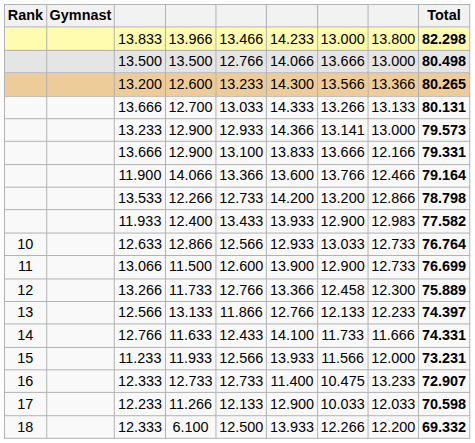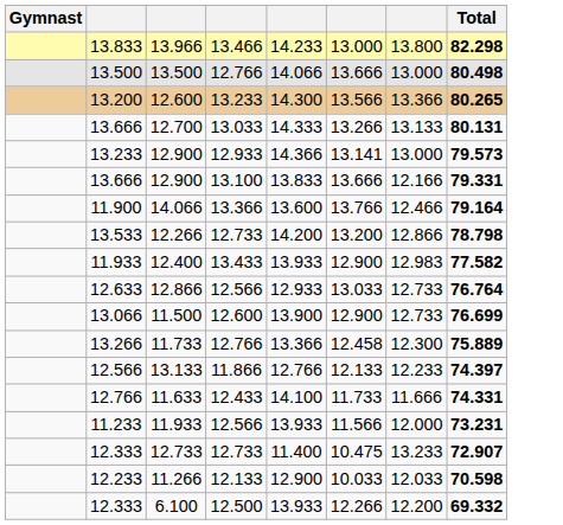- column: Rank | 10 | 11 | 12 | 13 | 14 | 15 | 16 | 17 | 18
